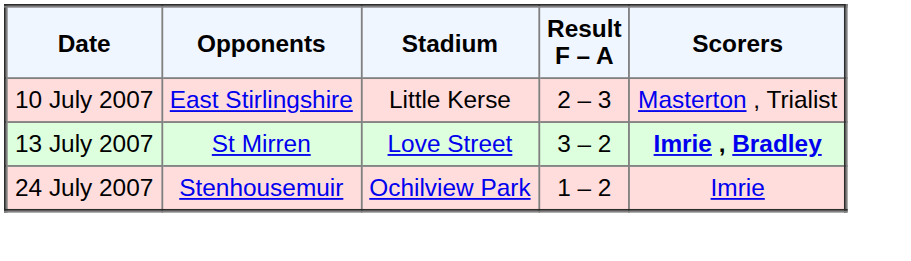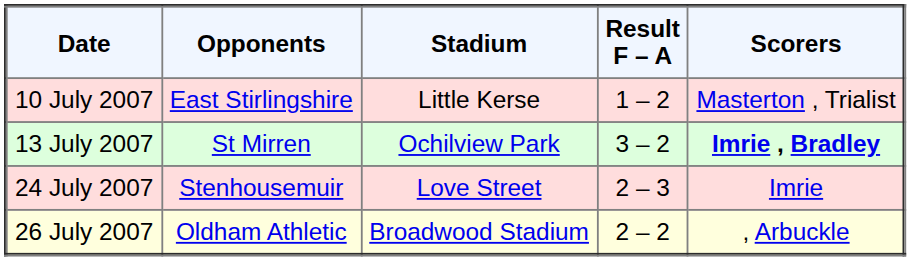10 July 2007 | Result F – A: 2 – 3 -> 1 – 2
13 July 2007 | Stadium: Love Street -> Ochilview Park
24 July 2007 | Stadium: Ochilview Park -> Love Street
24 July 2007 | Result F – A: 1 – 2 -> 2 – 3
+ row: 26 July 2007 | Oldham Athletic | Broadwood Stadium | 2 – 2 | , Arbuckle
